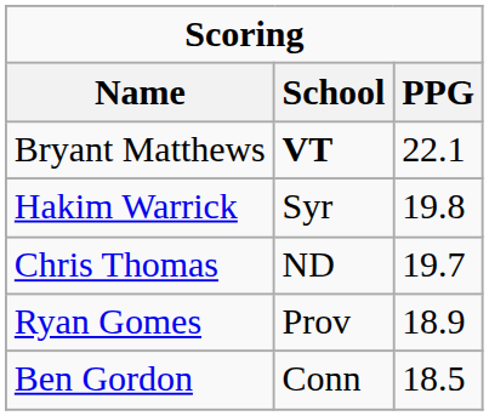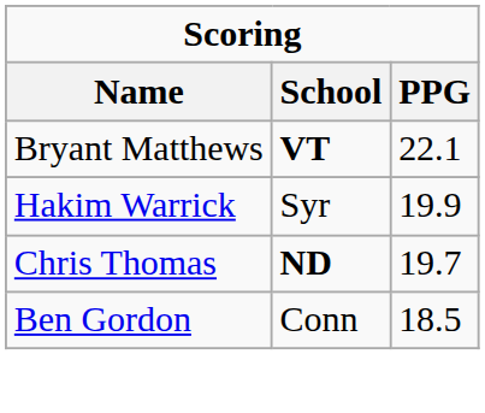Hakim Warrick | PPG: 19.8 -> 19.9
Chris Thomas | School: normal -> bold
- row: Ryan Gomes | Prov | 18.9
